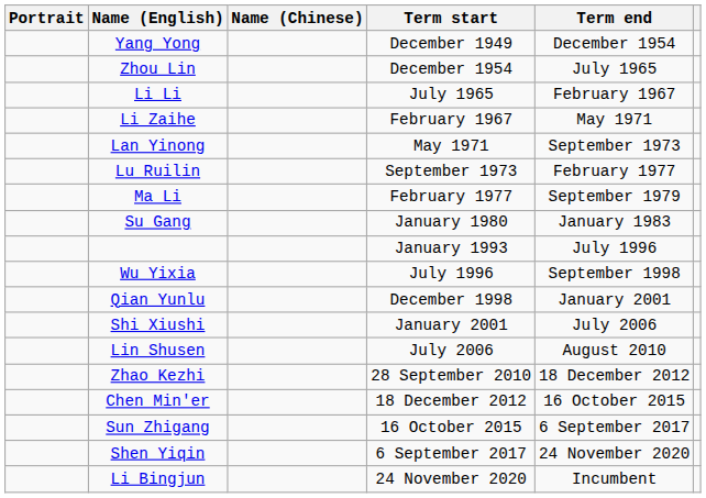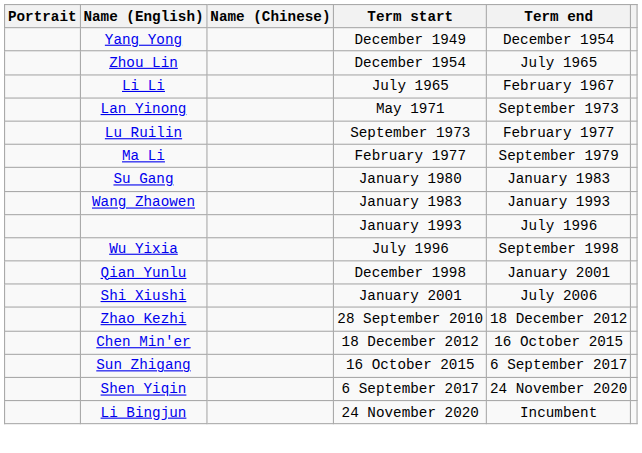- row: Li Zaihe | February 1967 | May 1971
+ row: Wang Zhaowen | January 1983 | January 1993
- row: Lin Shusen | July 2006 | August 2010
